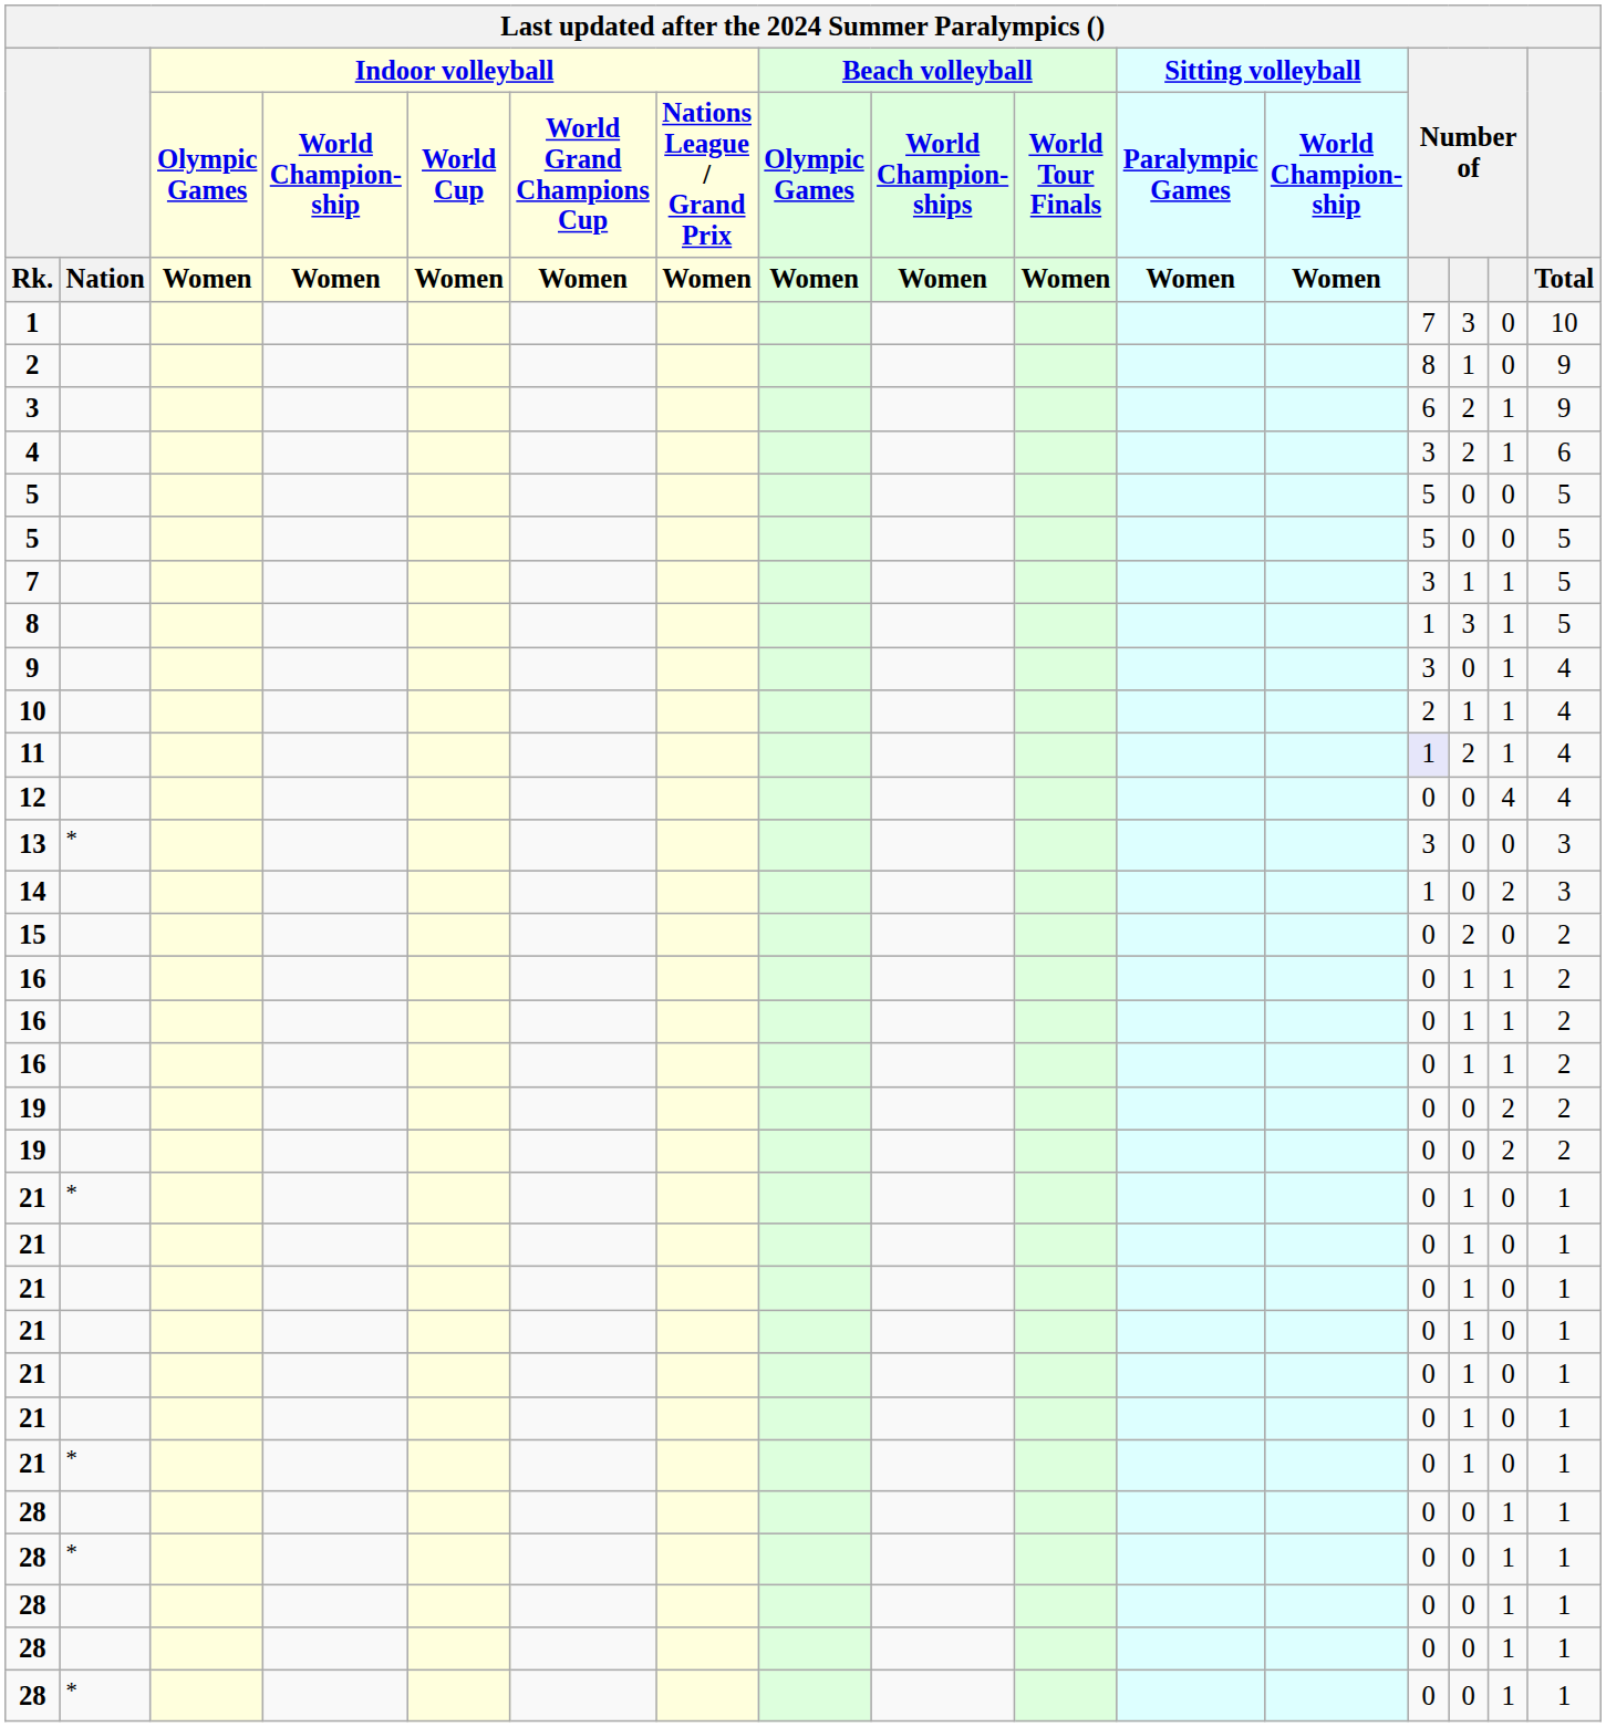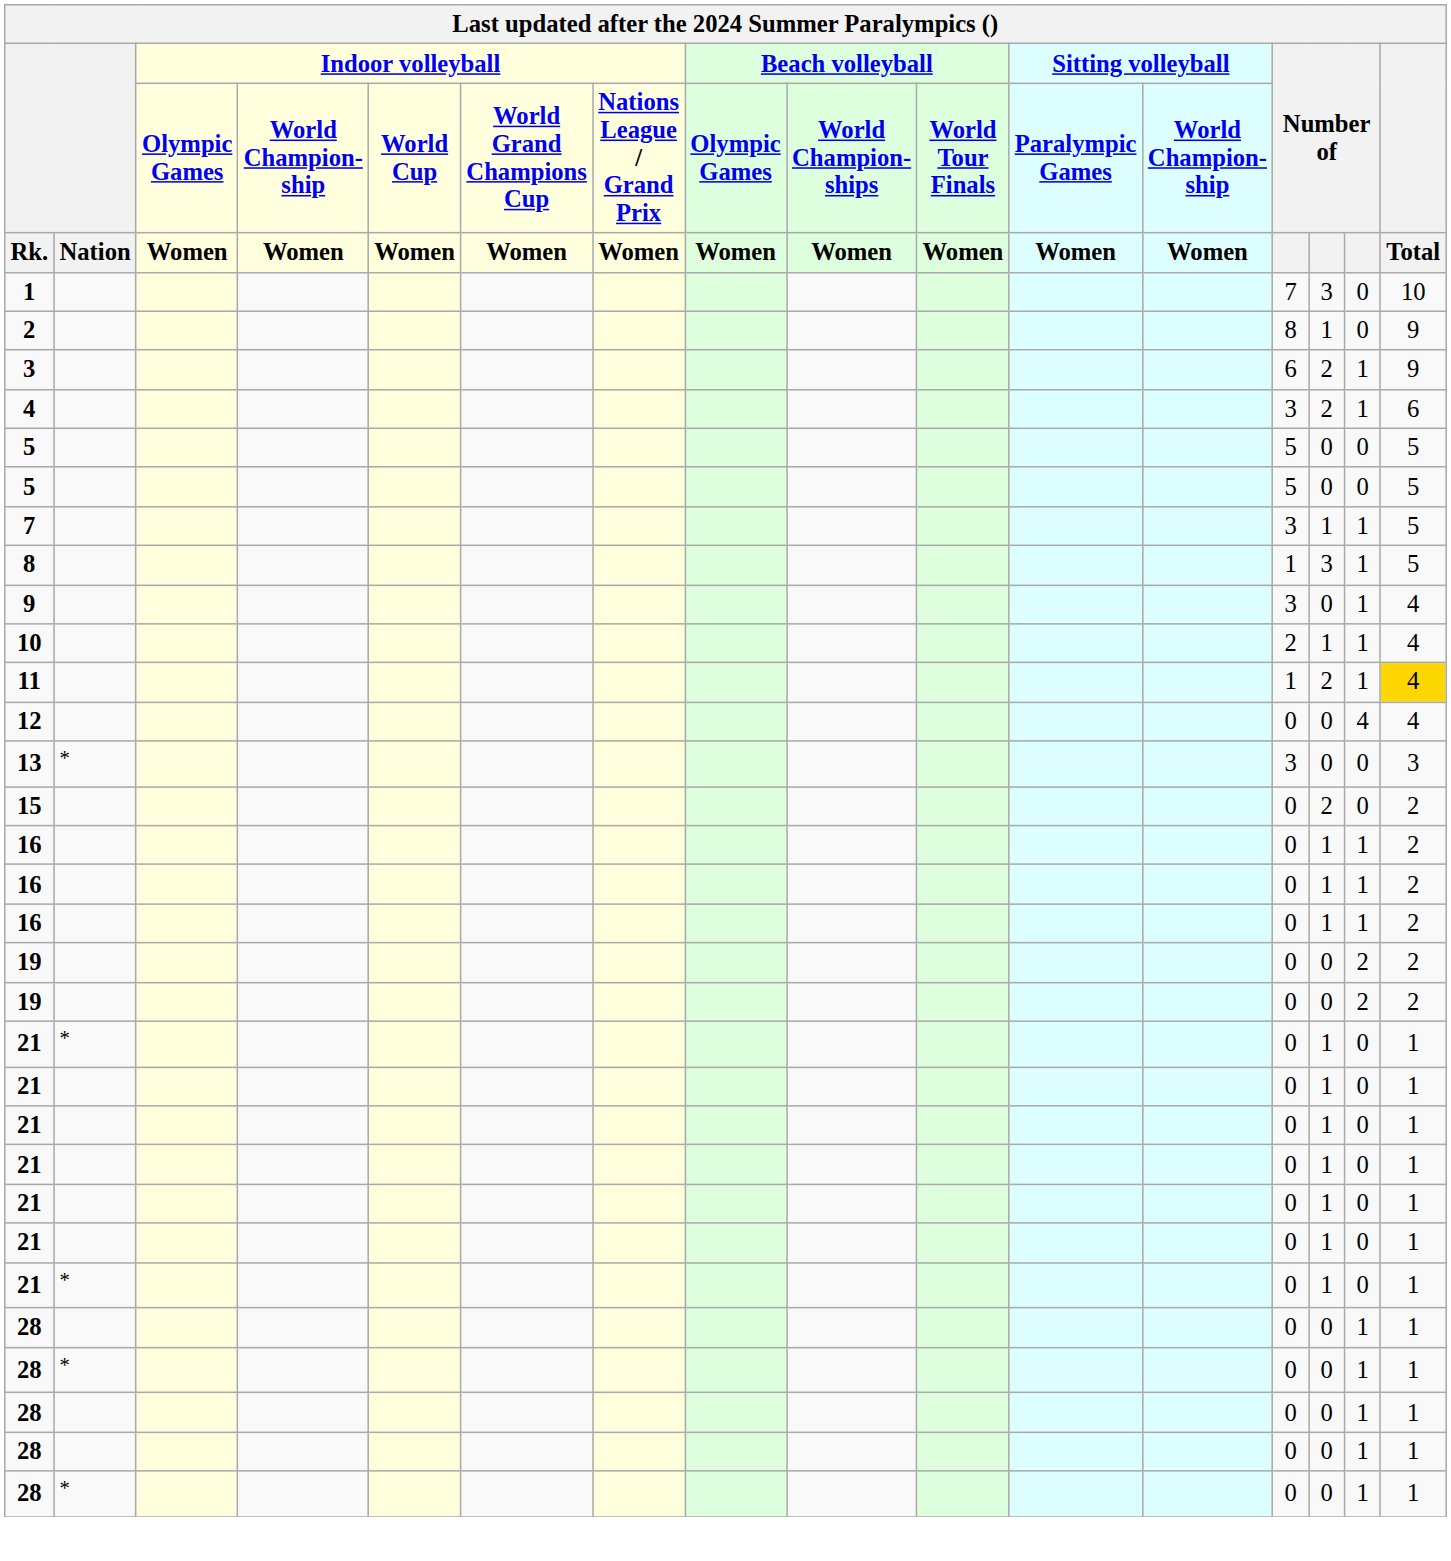11 | column 13: lavender background -> no background
11 | Total: no background -> gold background
- row: 14 | 1 | 0 | 2 | 3
